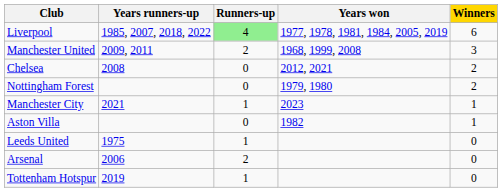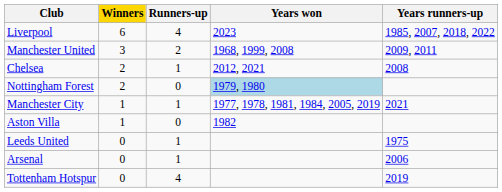columns swapped: Winners <-> Years runners-up
Liverpool | Runners-up: lightgreen background -> no background
Liverpool | Years won: 1977, 1978, 1981, 1984, 2005, 2019 -> 2023
Chelsea | Runners-up: 0 -> 1
Nottingham Forest | Years won: no background -> lightblue background
Manchester City | Years won: 2023 -> 1977, 1978, 1981, 1984, 2005, 2019
Arsenal | Runners-up: 2 -> 1
Tottenham Hotspur | Runners-up: 1 -> 4
